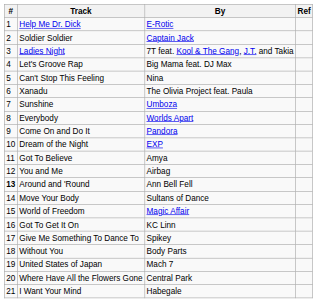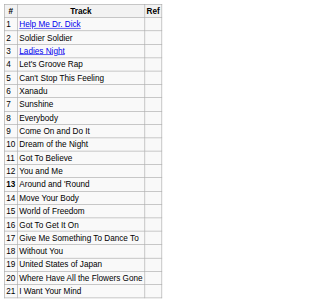- column: By | E-Rotic | Captain Jack | 7T feat. Kool & The Gang, J.T. and Takia | Big Mama feat. DJ Max | Nina | The Olivia Project feat. Paula | Umboza | Worlds Apart | Pandora | EXP | Amya | Airbag | Ann Bell Fell | Sultans of Dance | Magic Affair | KC Linn | Spikey | Body Parts | Mach 7 | Central Park | Habegale
